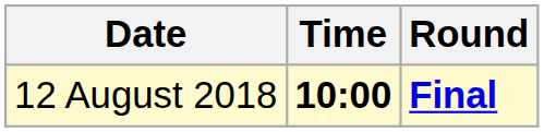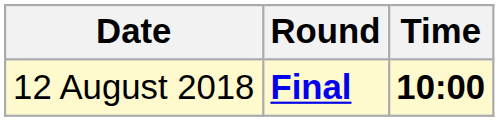columns swapped: Time <-> Round
